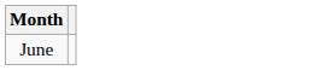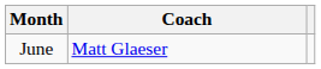+ column: Coach | Matt Glaeser
